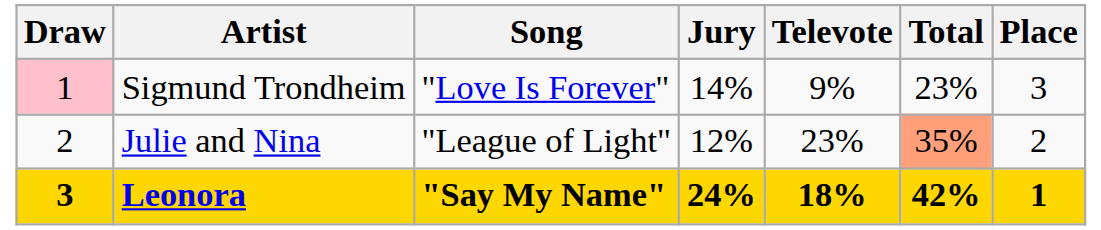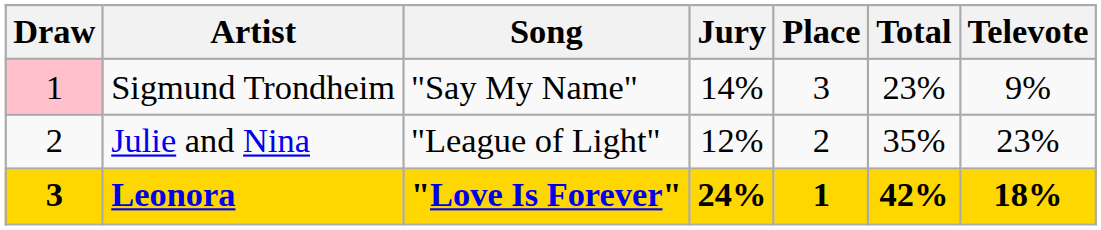columns swapped: Televote <-> Place
Sigmund Trondheim | Song: "Love Is Forever" -> "Say My Name"
Julie and Nina | Total: lightsalmon background -> no background
Leonora | Song: "Say My Name" -> "Love Is Forever"
